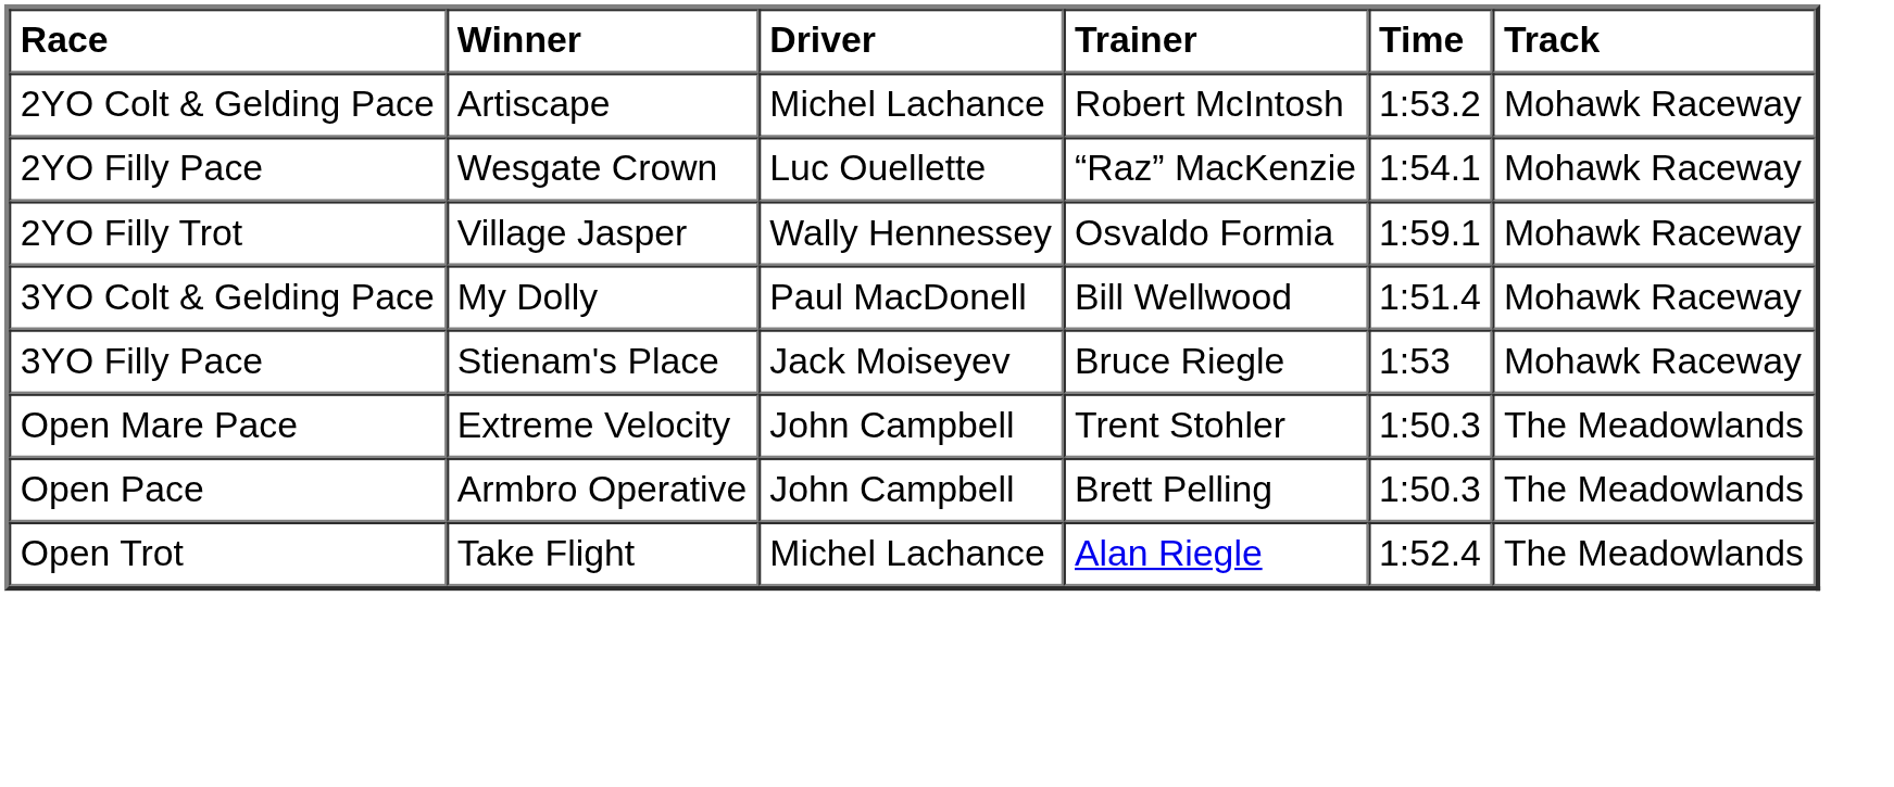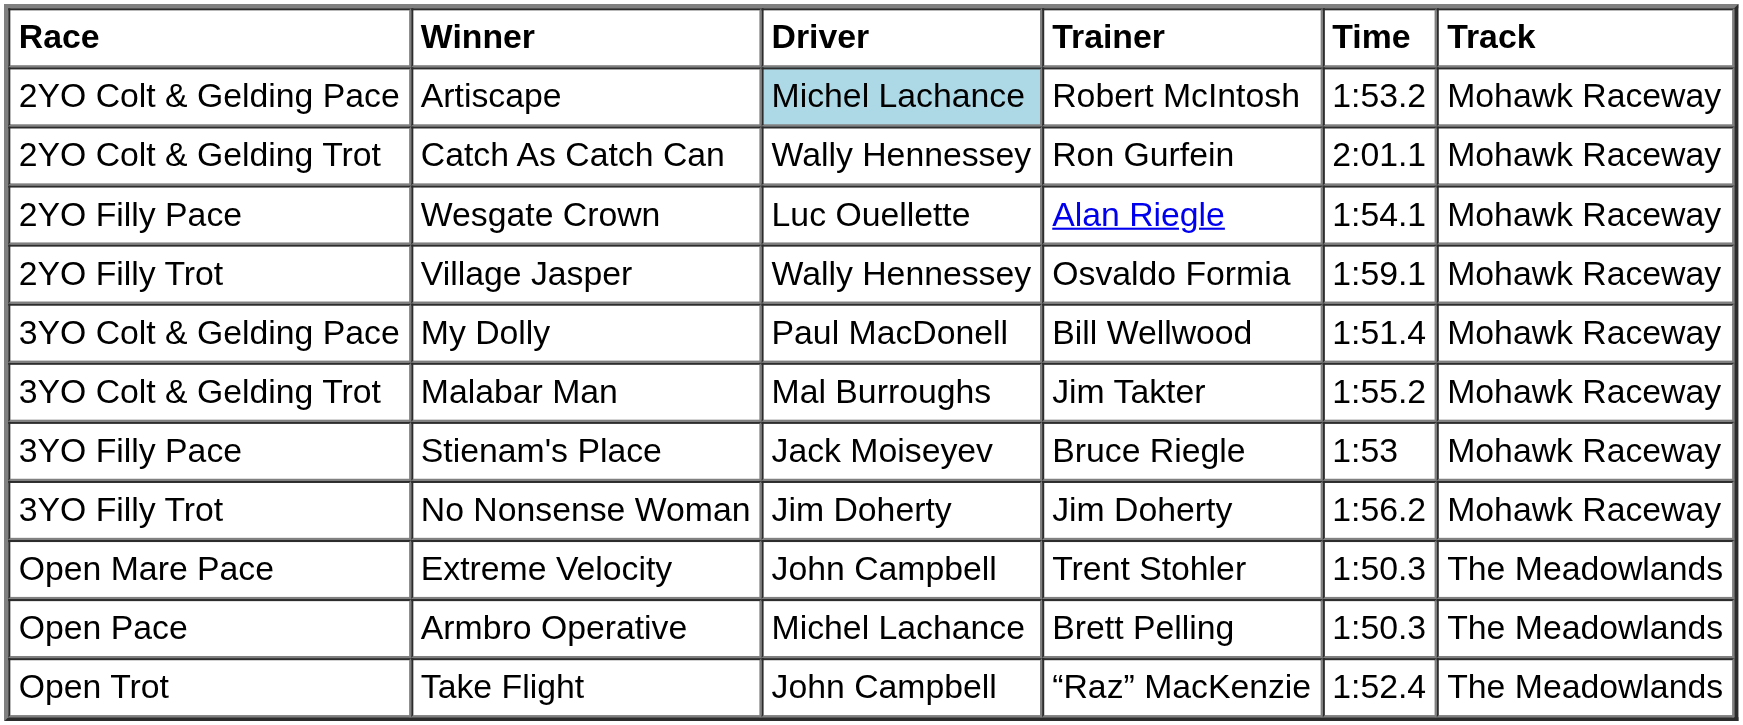2YO Colt & Gelding Pace | Driver: no background -> lightblue background
+ row: 2YO Colt & Gelding Trot | Catch As Catch Can | Wally Hennessey | Ron Gurfein | 2:01.1 | Mohawk Raceway
2YO Filly Pace | Trainer: “Raz” MacKenzie -> Alan Riegle
+ row: 3YO Colt & Gelding Trot | Malabar Man | Mal Burroughs | Jim Takter | 1:55.2 | Mohawk Raceway
+ row: 3YO Filly Trot | No Nonsense Woman | Jim Doherty | Jim Doherty | 1:56.2 | Mohawk Raceway
Open Pace | Driver: John Campbell -> Michel Lachance
Open Trot | Driver: Michel Lachance -> John Campbell
Open Trot | Trainer: Alan Riegle -> “Raz” MacKenzie
